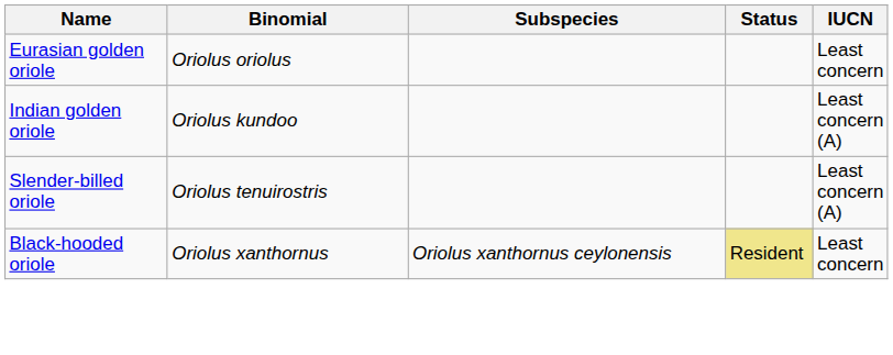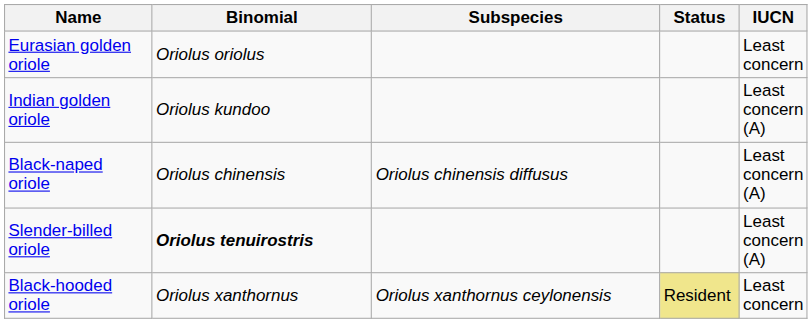+ row: Black-naped oriole | Oriolus chinensis | Oriolus chinensis diffusus | Least concern (A)
Slender-billed oriole | Binomial: normal -> bold
